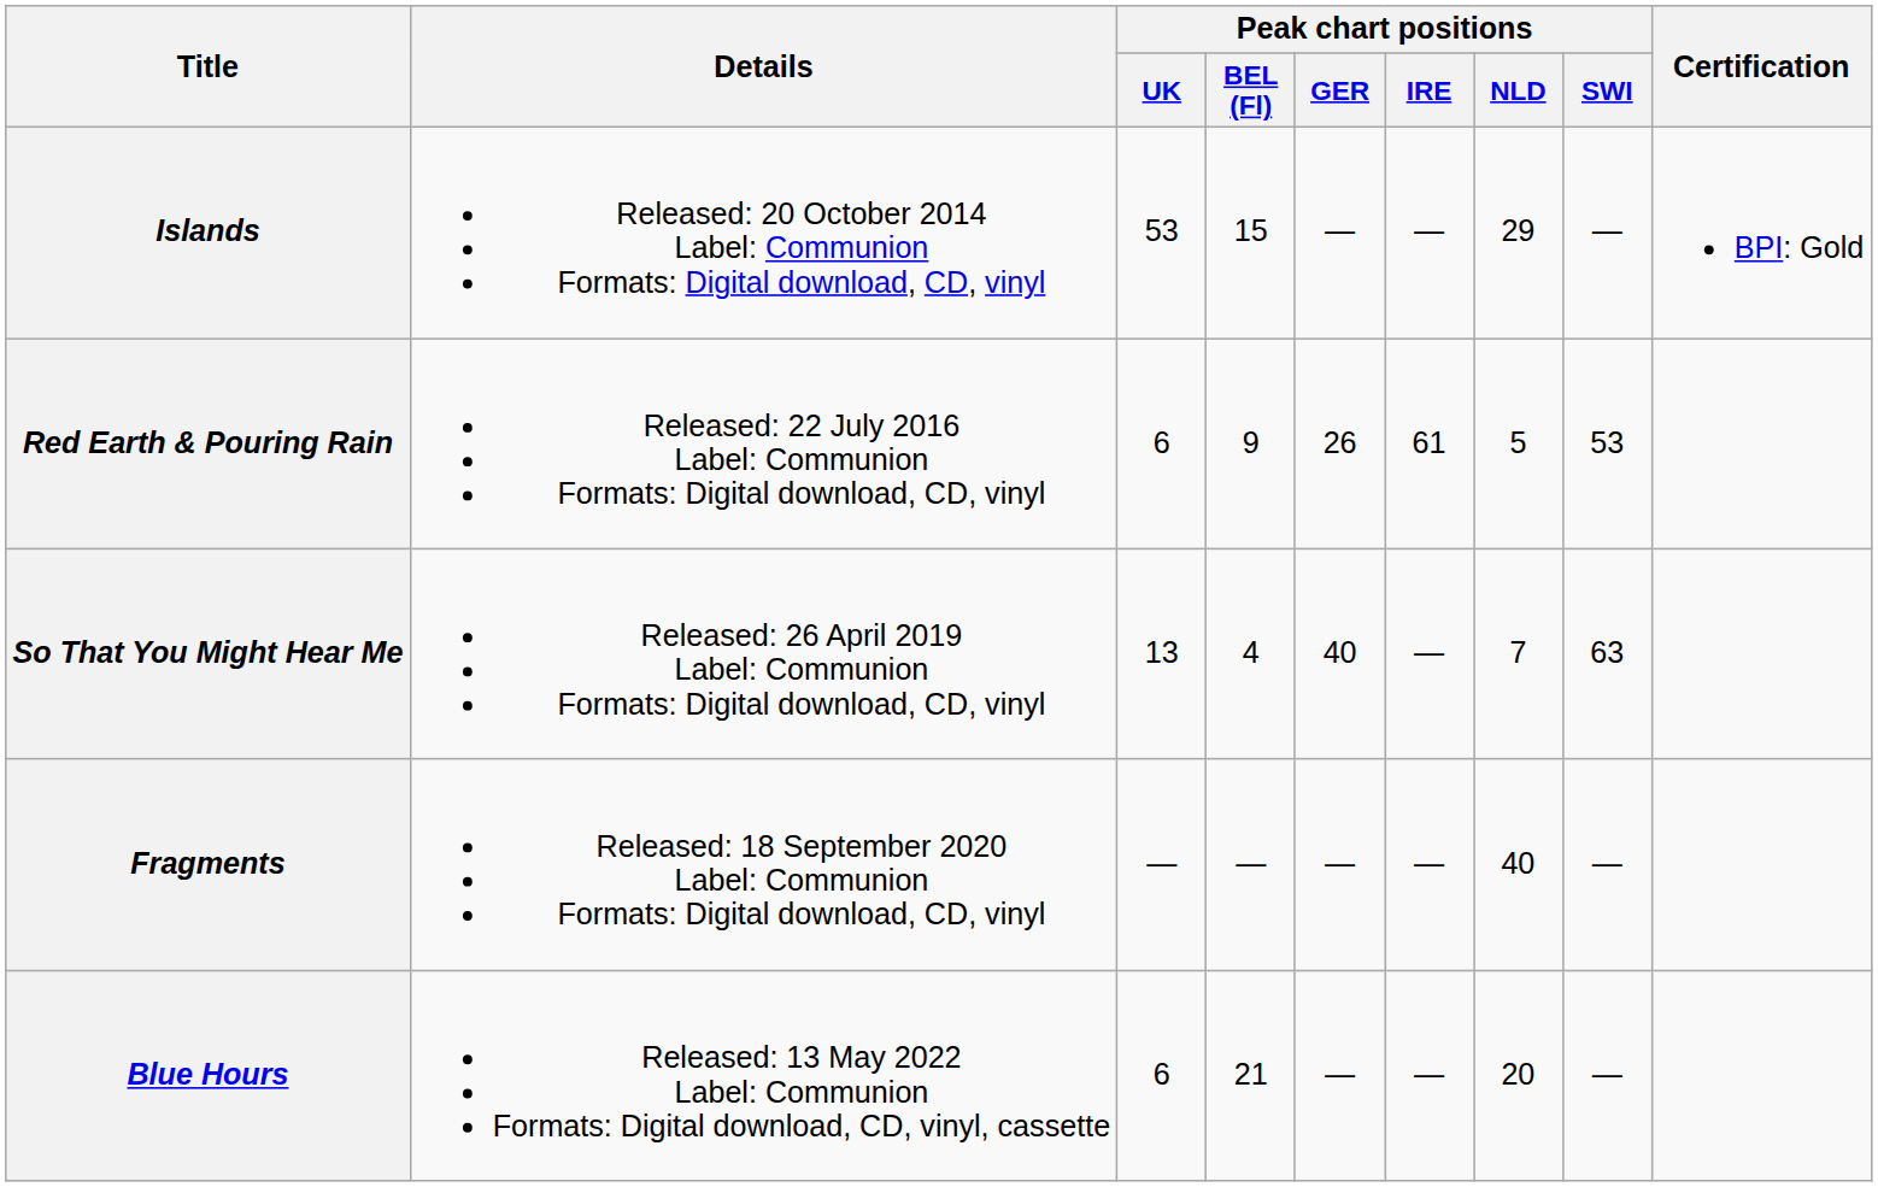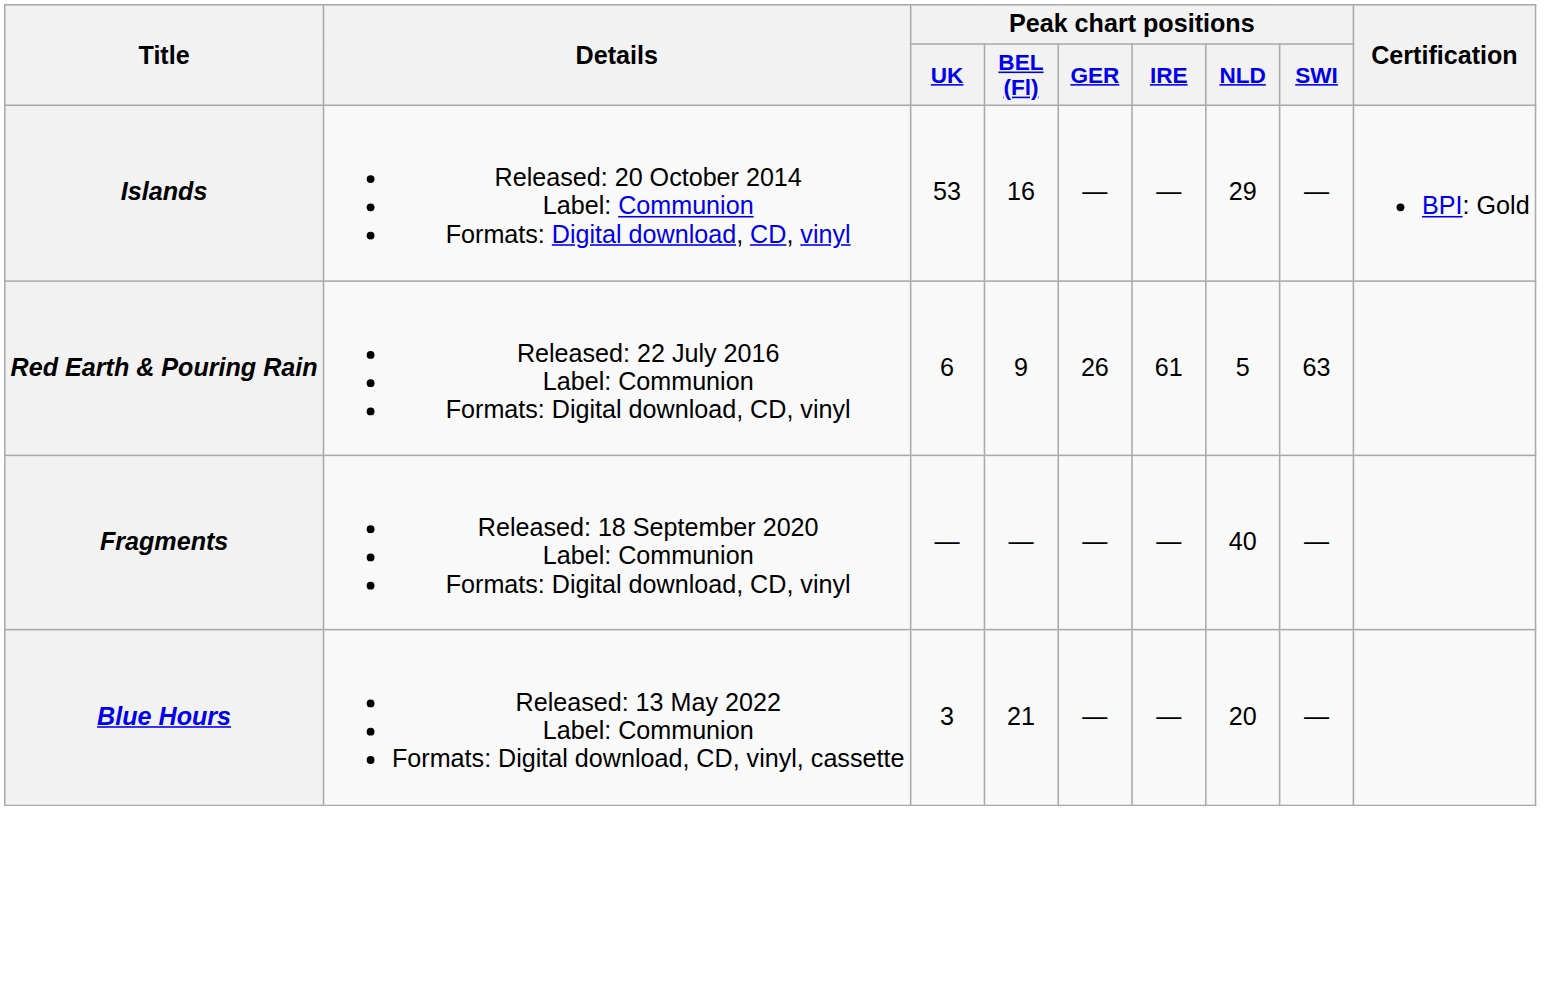Islands | Peak chart positions / BEL (Fl): 15 -> 16
Red Earth & Pouring Rain | Peak chart positions / SWI: 53 -> 63
- row: So That You Might Hear Me | Released: 26 April 2019 Label: Communion Formats: Digital download, CD, vinyl | 13 | 4 | 40 | — | 7 | 63
Blue Hours | Peak chart positions / UK: 6 -> 3
